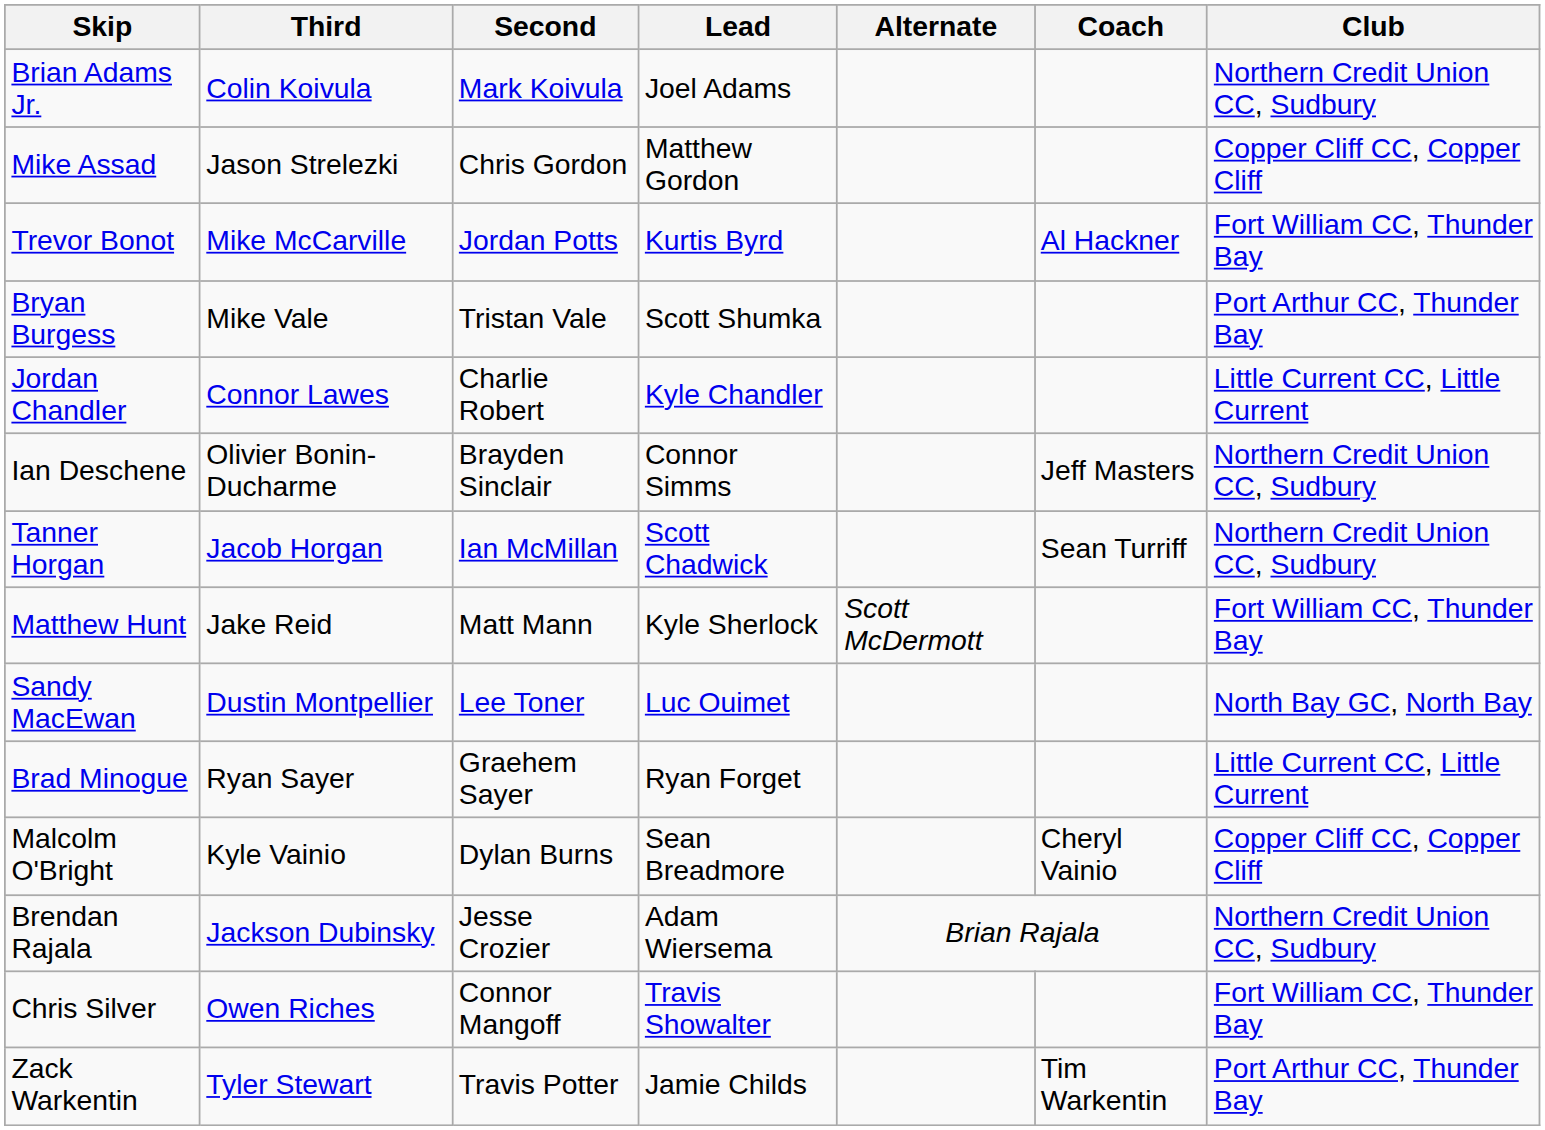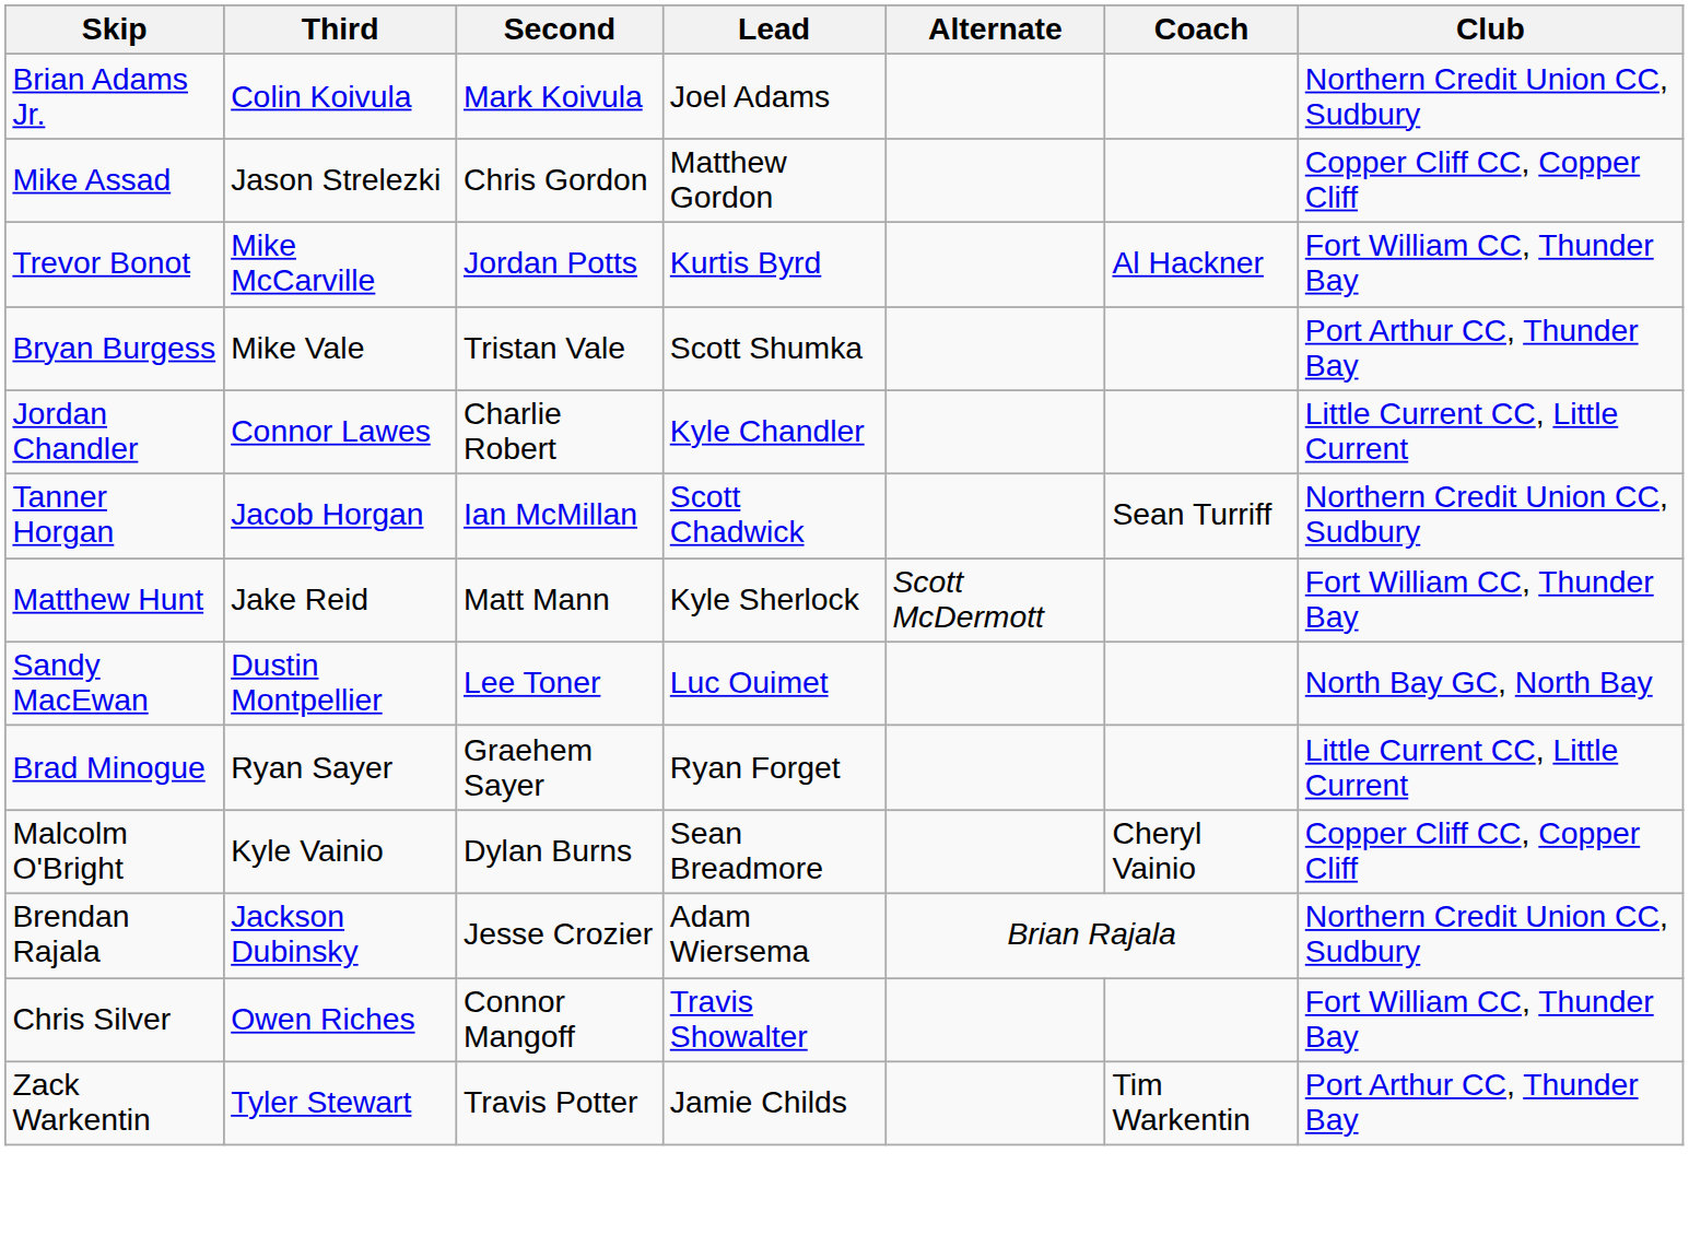- row: Ian Deschene | Olivier Bonin-Ducharme | Brayden Sinclair | Connor Simms | Jeff Masters | Northern Credit Union CC, Sudbury
